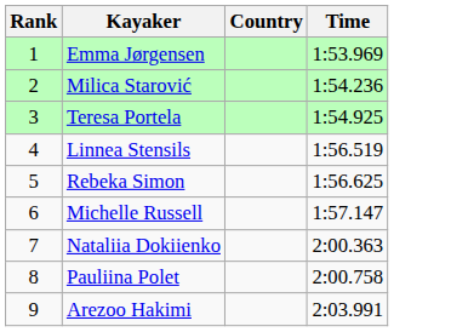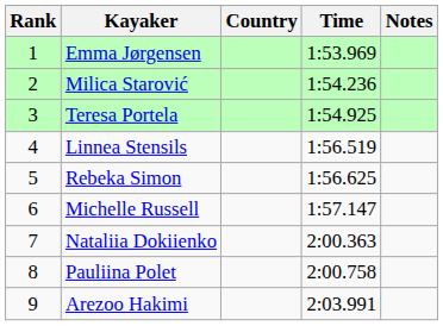+ column: Notes
